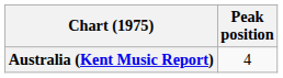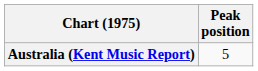Australia (Kent Music Report) | Peak position: 4 -> 5
